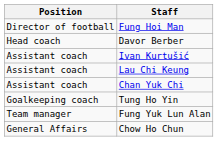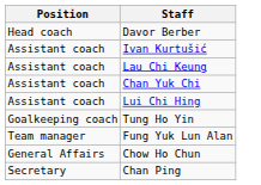- row: Director of football | Fung Hoi Man
+ row: Assistant coach | Lui Chi Hing
+ row: Secretary | Chan Ping
